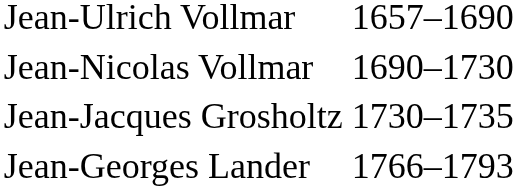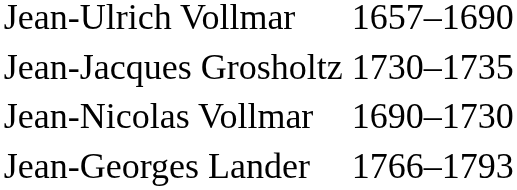rows swapped: Jean-Nicolas Vollmar <-> Jean-Jacques Grosholtz
